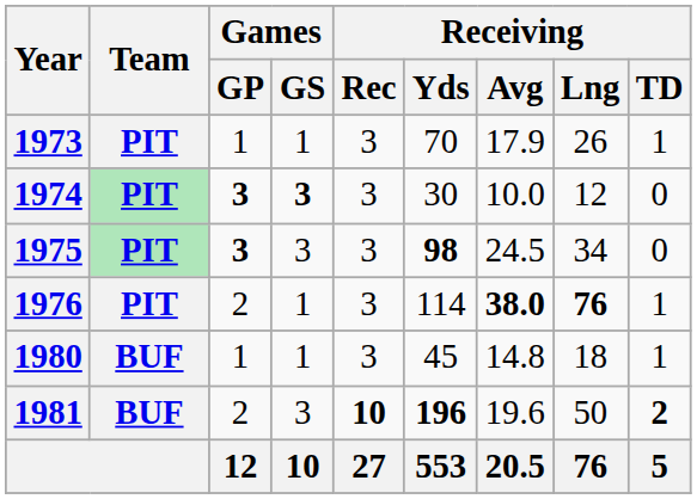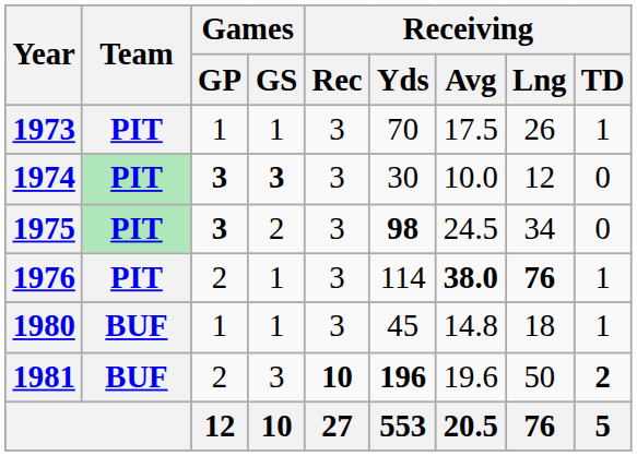1973 | Receiving / Avg: 17.9 -> 17.5
1975 | Games / GS: 3 -> 2
